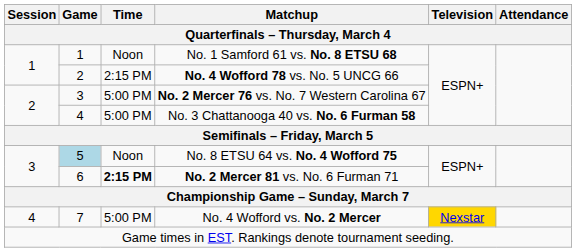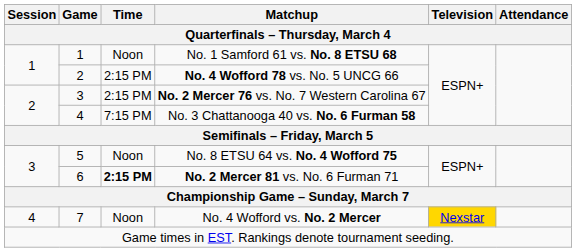No. 2 Mercer 76 vs. No. 7 Western Carolina 67 | Time / Quarterfinals – Thursday, March 4: 5:00 PM -> 2:15 PM
No. 3 Chattanooga 40 vs. No. 6 Furman 58 | Time / Quarterfinals – Thursday, March 4: 5:00 PM -> 7:15 PM
No. 8 ETSU 64 vs. No. 4 Wofford 75 | Game / Quarterfinals – Thursday, March 4: lightblue background -> no background
No. 4 Wofford vs. No. 2 Mercer | Time / Quarterfinals – Thursday, March 4: 5:00 PM -> Noon
